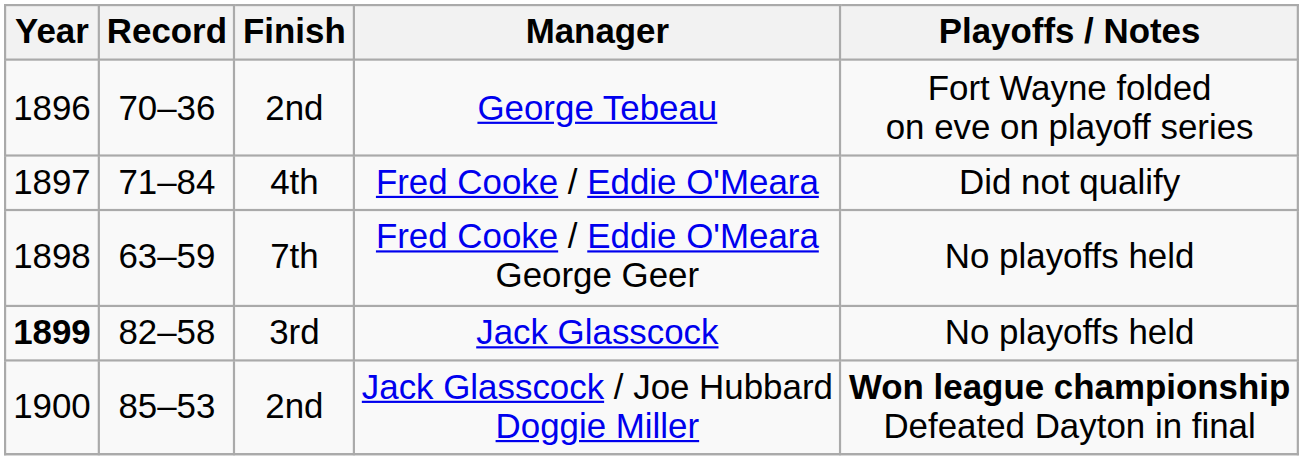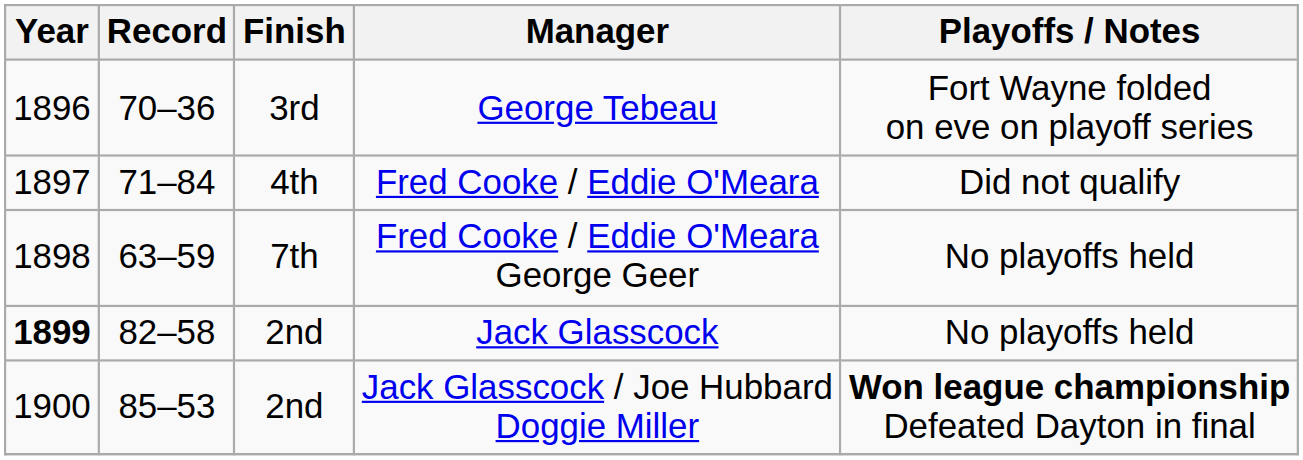George Tebeau | Finish: 2nd -> 3rd
Jack Glasscock | Finish: 3rd -> 2nd
